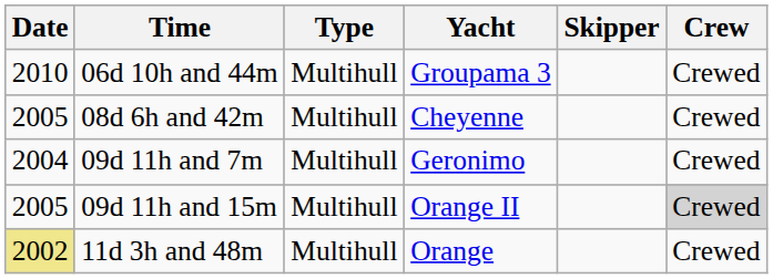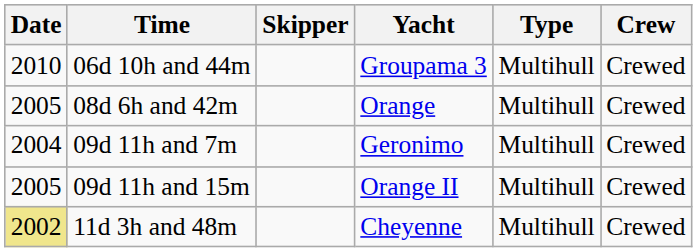columns swapped: Skipper <-> Type
08d 6h and 42m | Yacht: Cheyenne -> Orange
09d 11h and 15m | Crew: lightgrey background -> no background
11d 3h and 48m | Yacht: Orange -> Cheyenne
